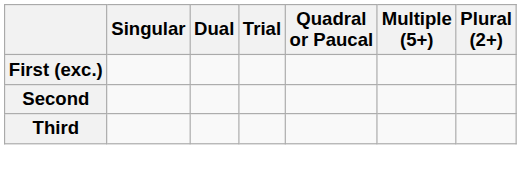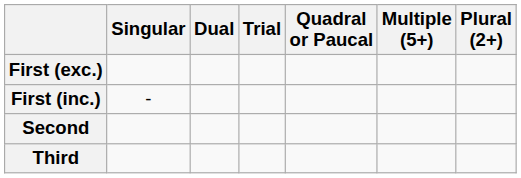+ row: First (inc.) | -
